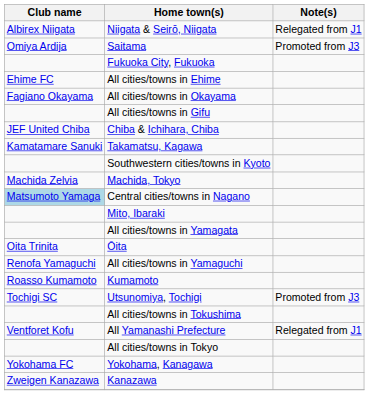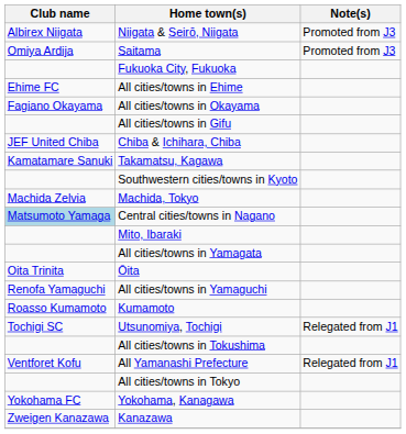Niigata & Seirō, Niigata | Note(s): Relegated from J1 -> Promoted from J3
Utsunomiya, Tochigi | Note(s): Promoted from J3 -> Relegated from J1
